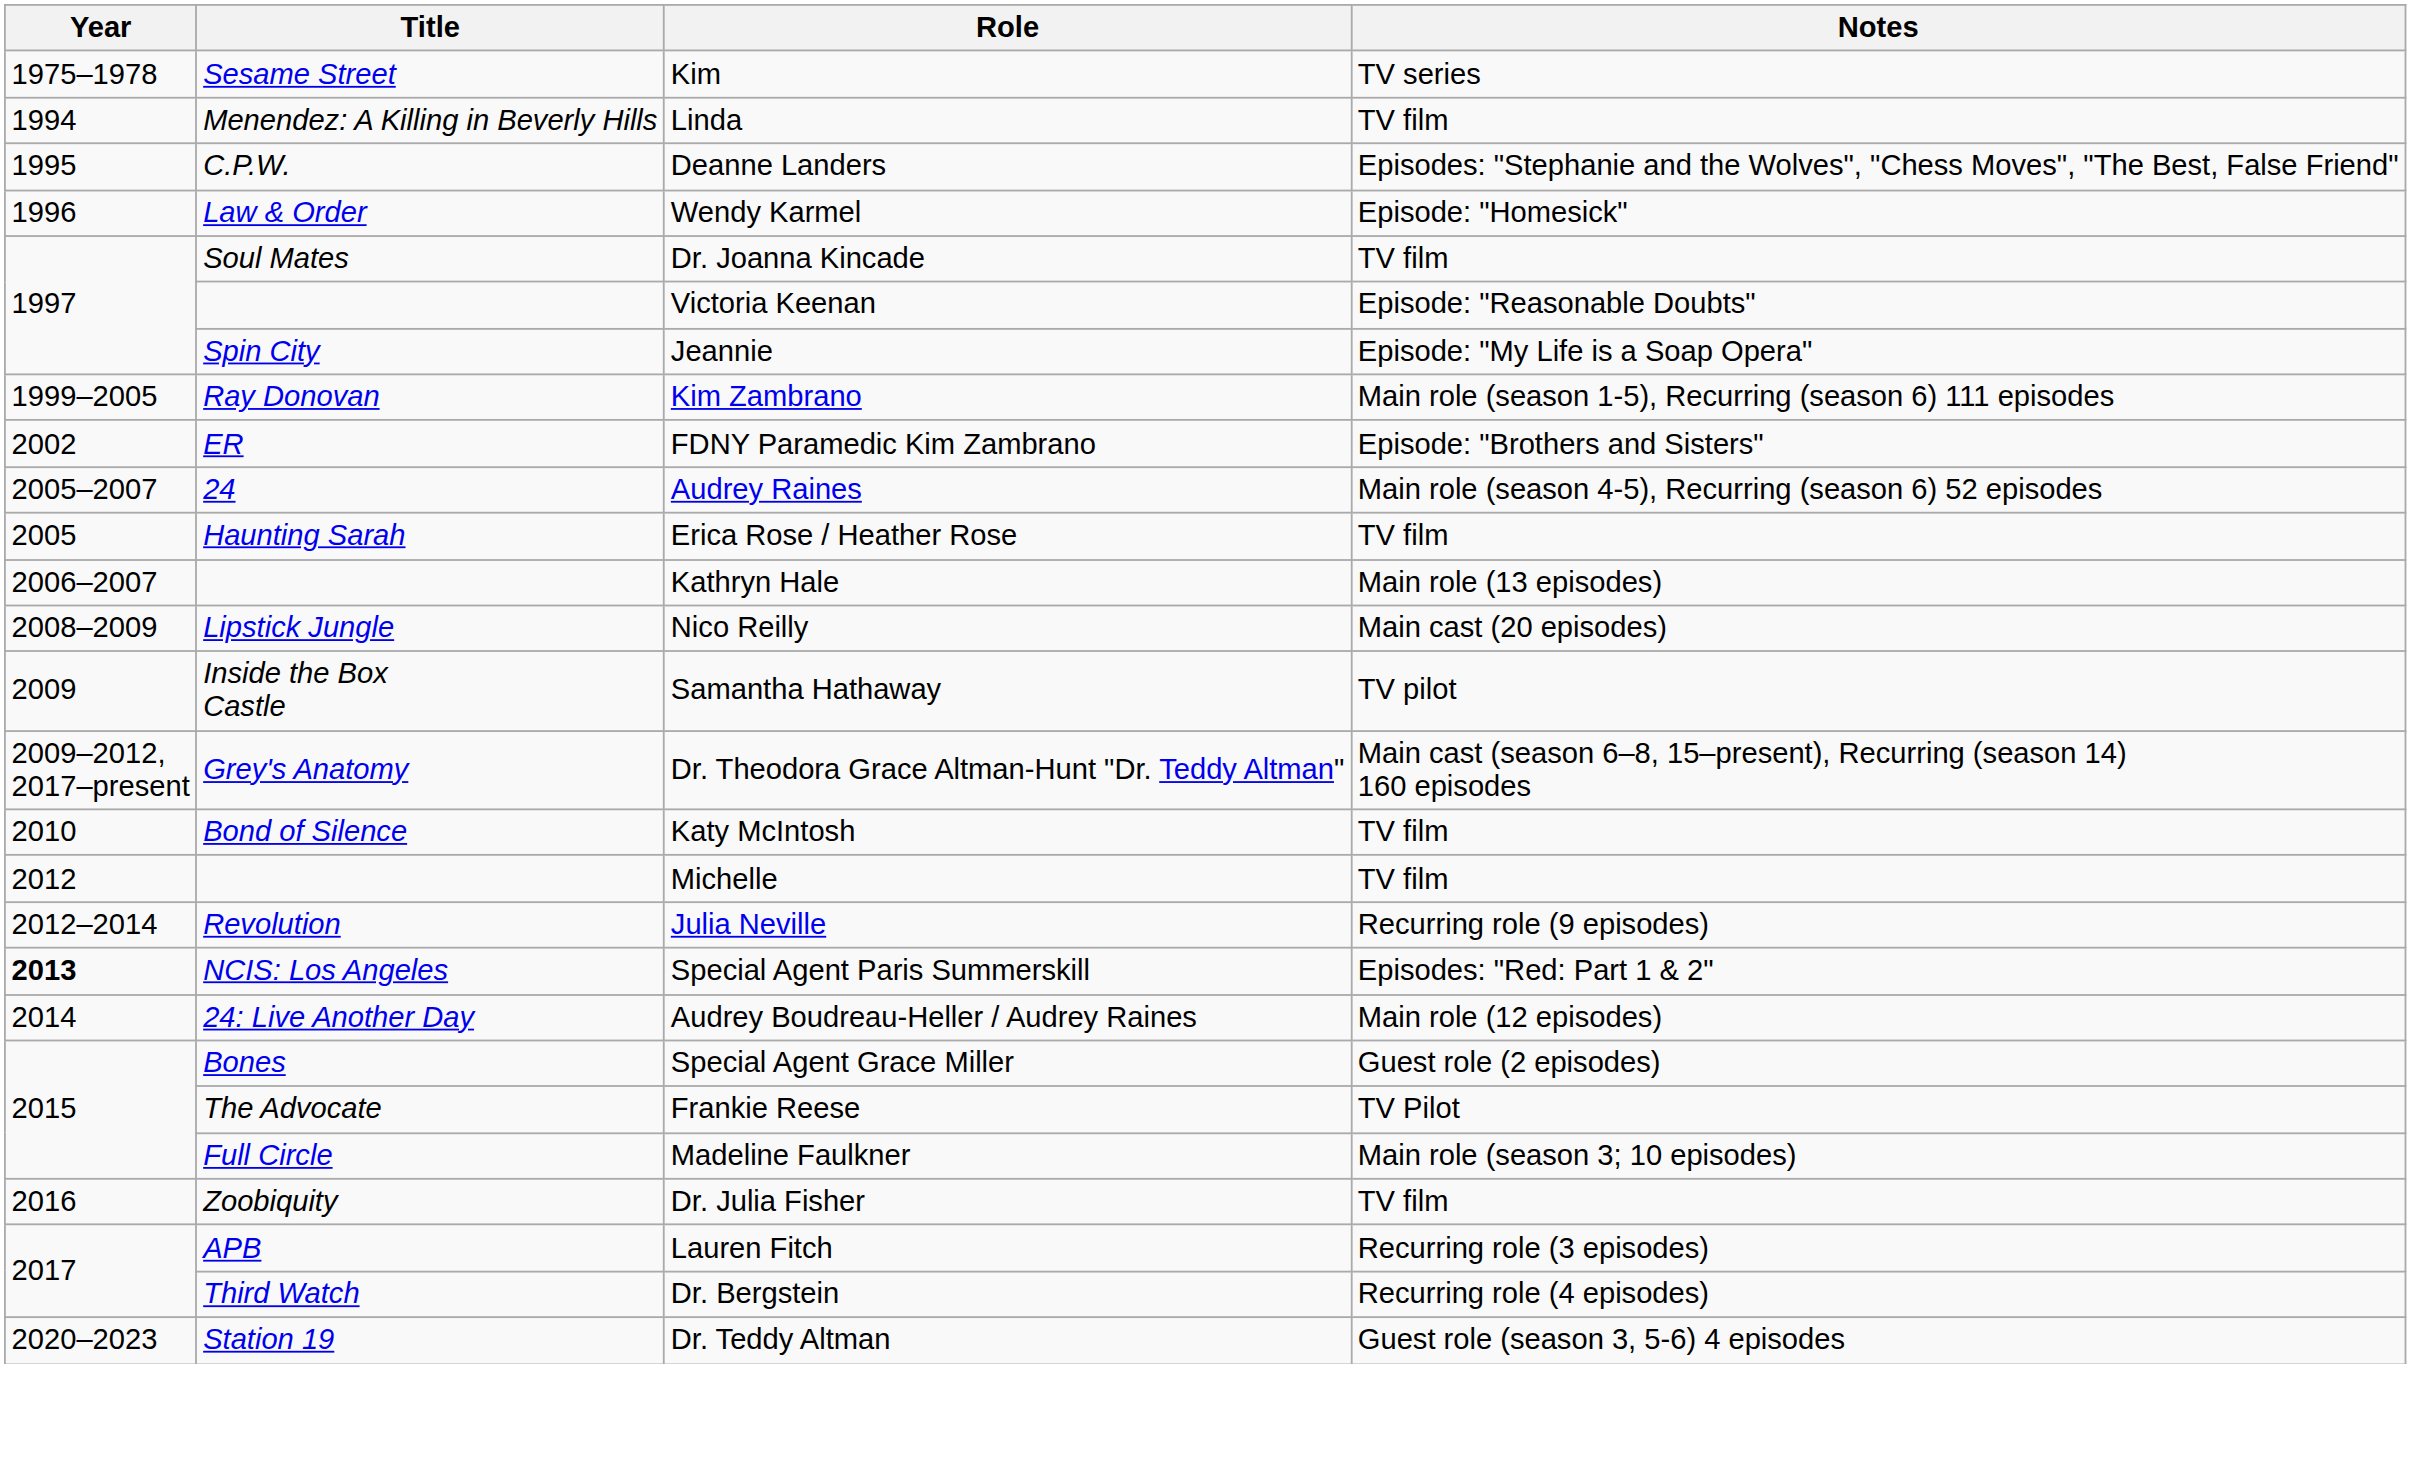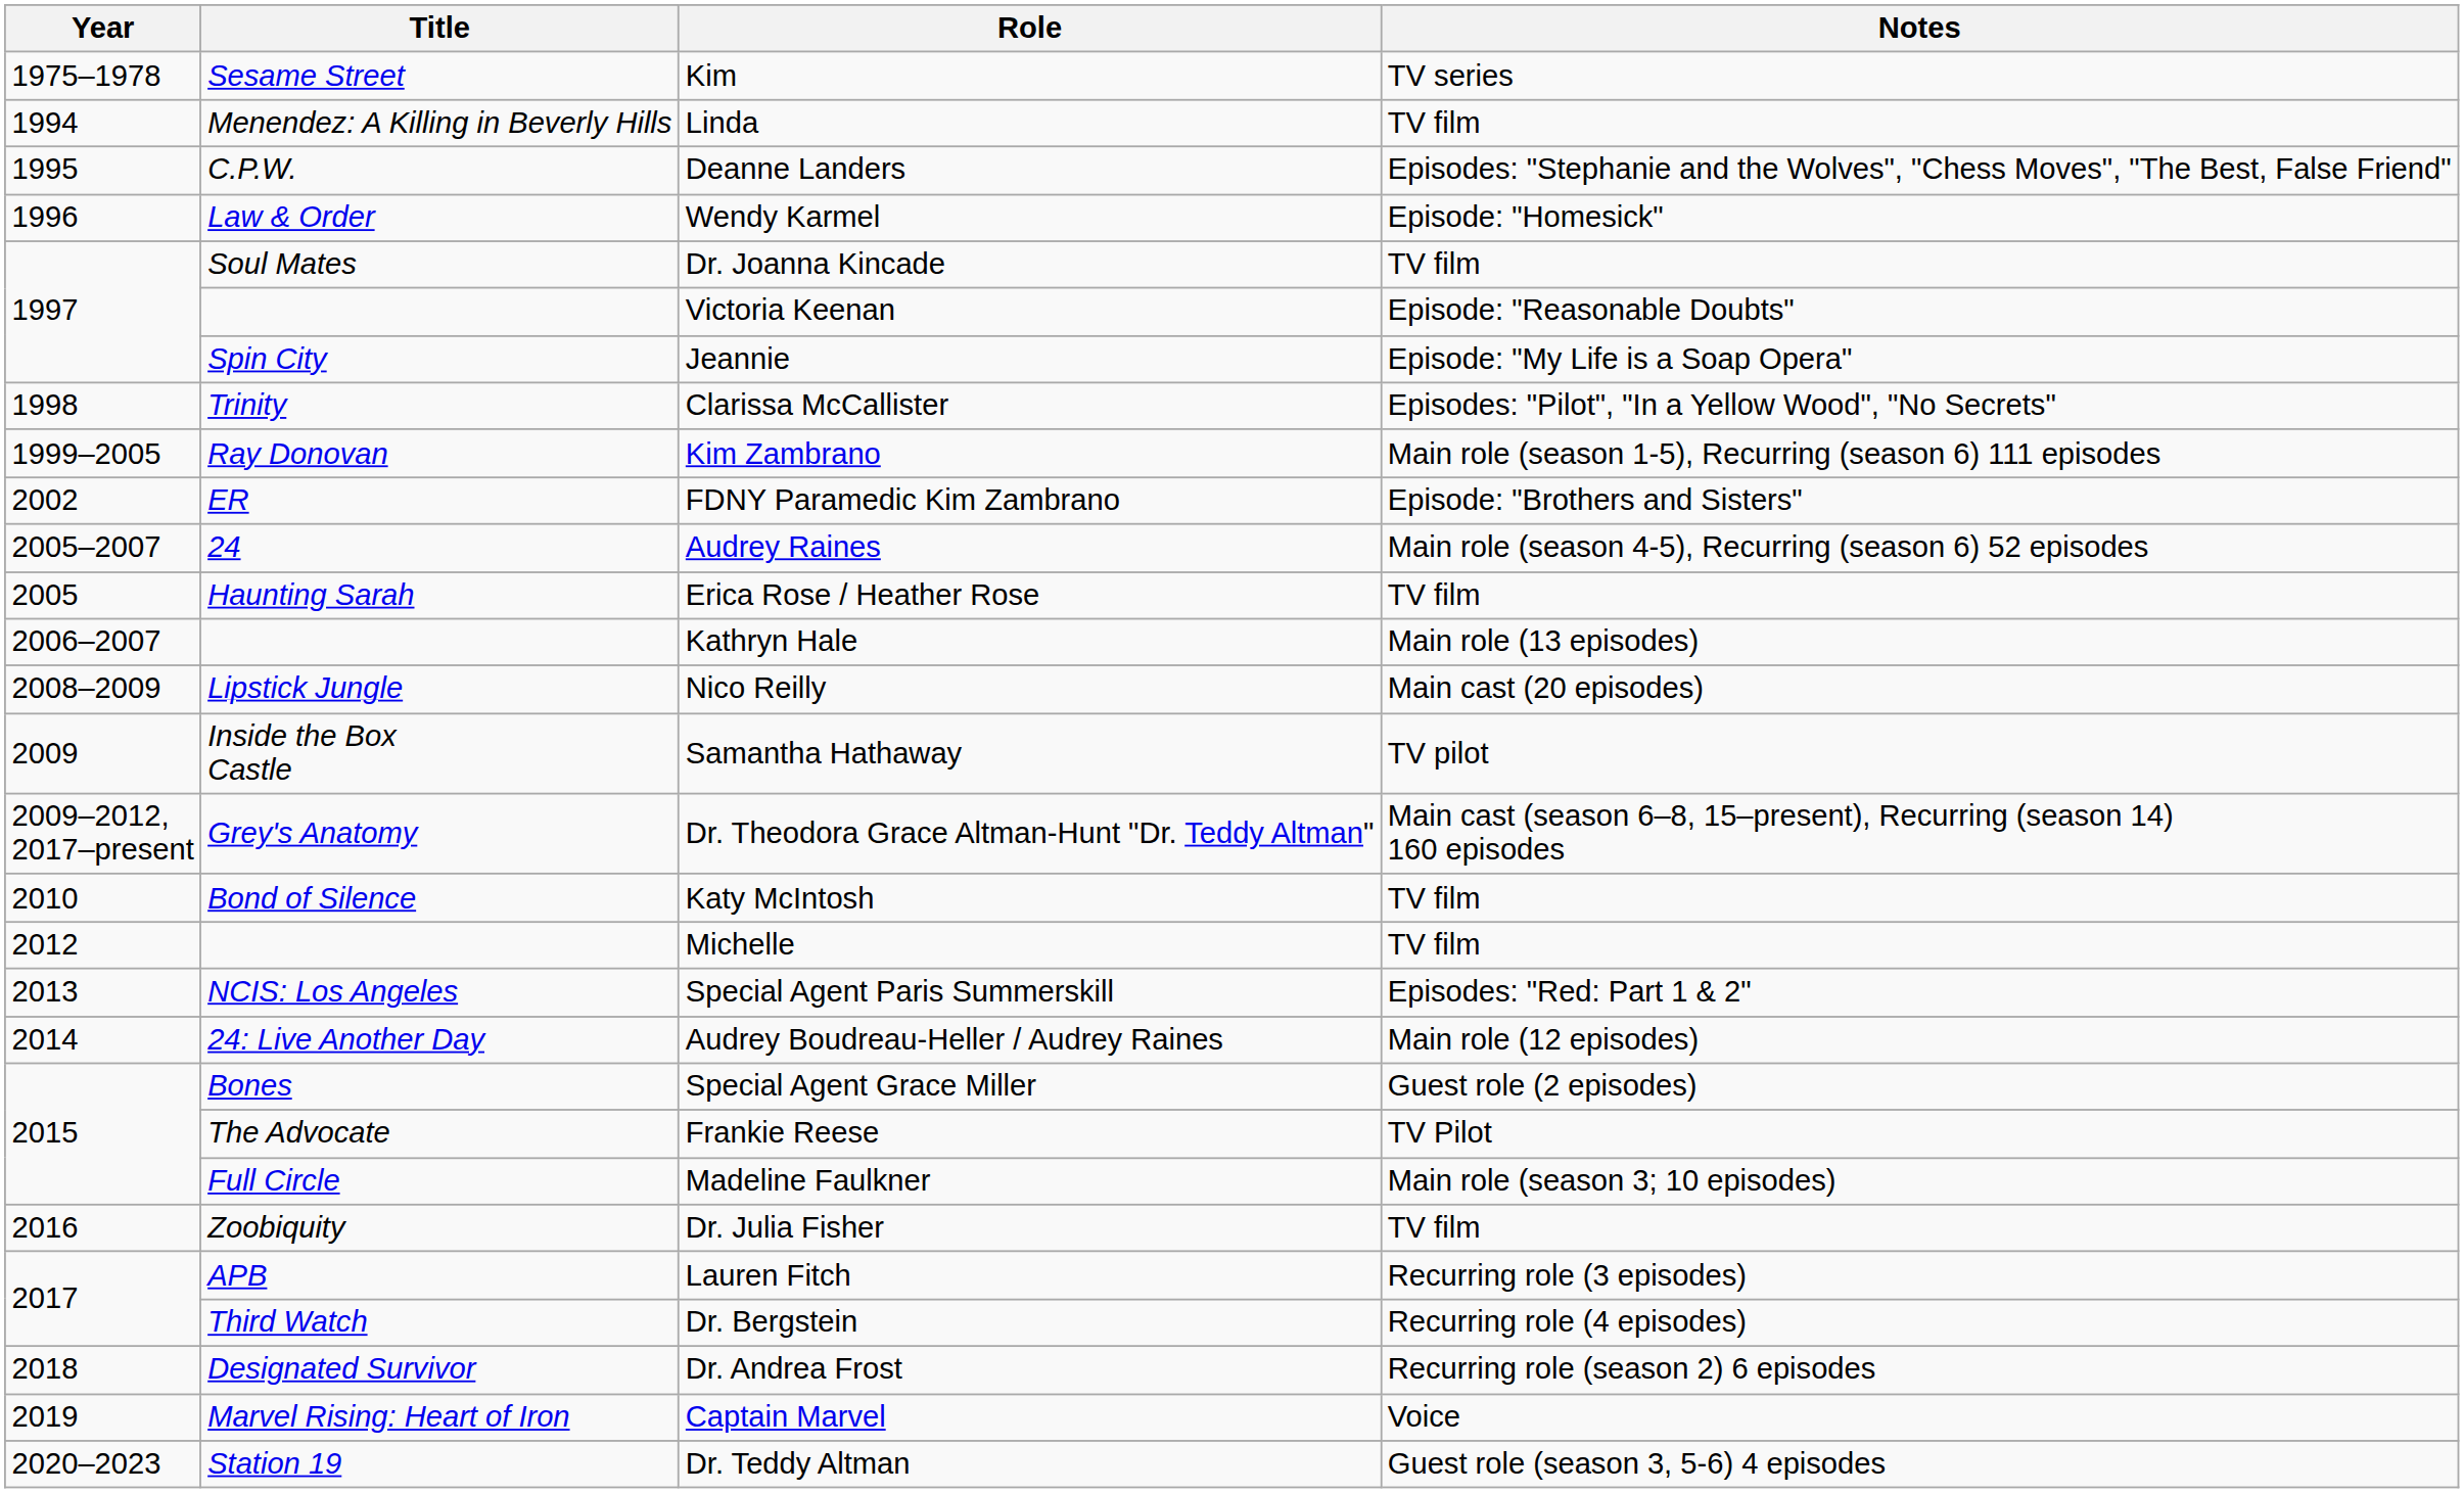+ row: 1998 | Trinity | Clarissa McCallister | Episodes: "Pilot", "In a Yellow Wood", "No Secrets"
- row: 2012–2014 | Revolution | Julia Neville | Recurring role (9 episodes)
Special Agent Paris Summerskill | Year: bold -> normal
+ row: 2018 | Designated Survivor | Dr. Andrea Frost | Recurring role (season 2) 6 episodes
+ row: 2019 | Marvel Rising: Heart of Iron | Captain Marvel | Voice
